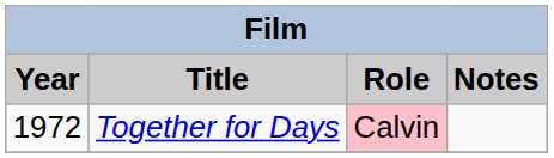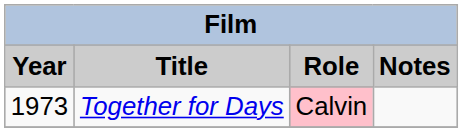Together for Days | Year: 1972 -> 1973
